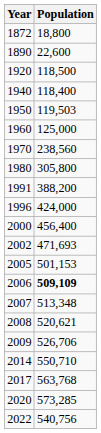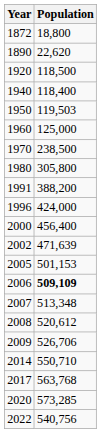1890 | Population: 22,600 -> 22,620
1970 | Population: 238,560 -> 238,500
2002 | Population: 471,693 -> 471,639
2008 | Population: 520,621 -> 520,612
